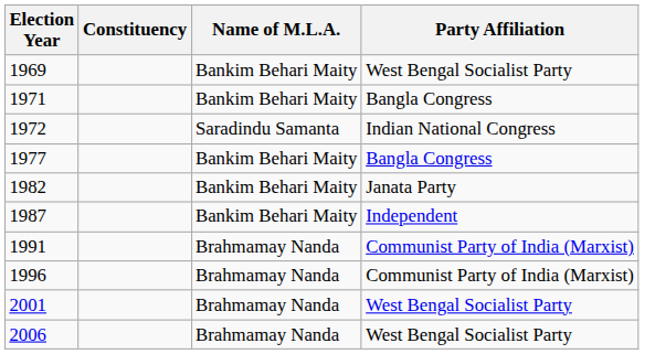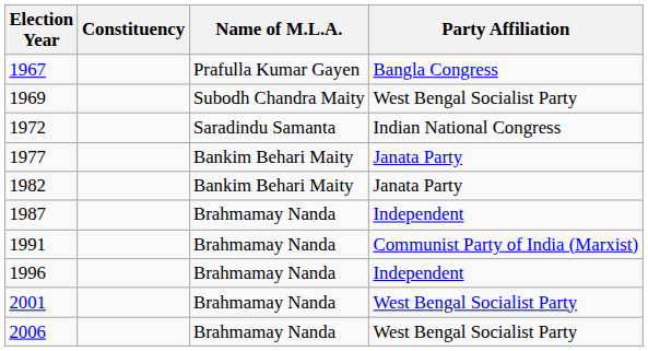+ row: 1967 | Prafulla Kumar Gayen | Bangla Congress
1969 | Name of M.L.A.: Bankim Behari Maity -> Subodh Chandra Maity
- row: 1971 | Bankim Behari Maity | Bangla Congress
1977 | Party Affiliation: Bangla Congress -> Janata Party
1987 | Name of M.L.A.: Bankim Behari Maity -> Brahmamay Nanda
1996 | Party Affiliation: Communist Party of India (Marxist) -> Independent
